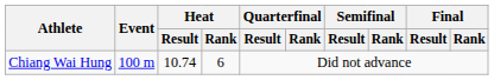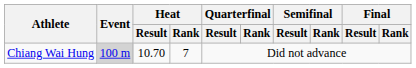Chiang Wai Hung | Event: no background -> lightgrey background
Chiang Wai Hung | Heat / Result: 10.74 -> 10.70
Chiang Wai Hung | Heat / Rank: 6 -> 7
